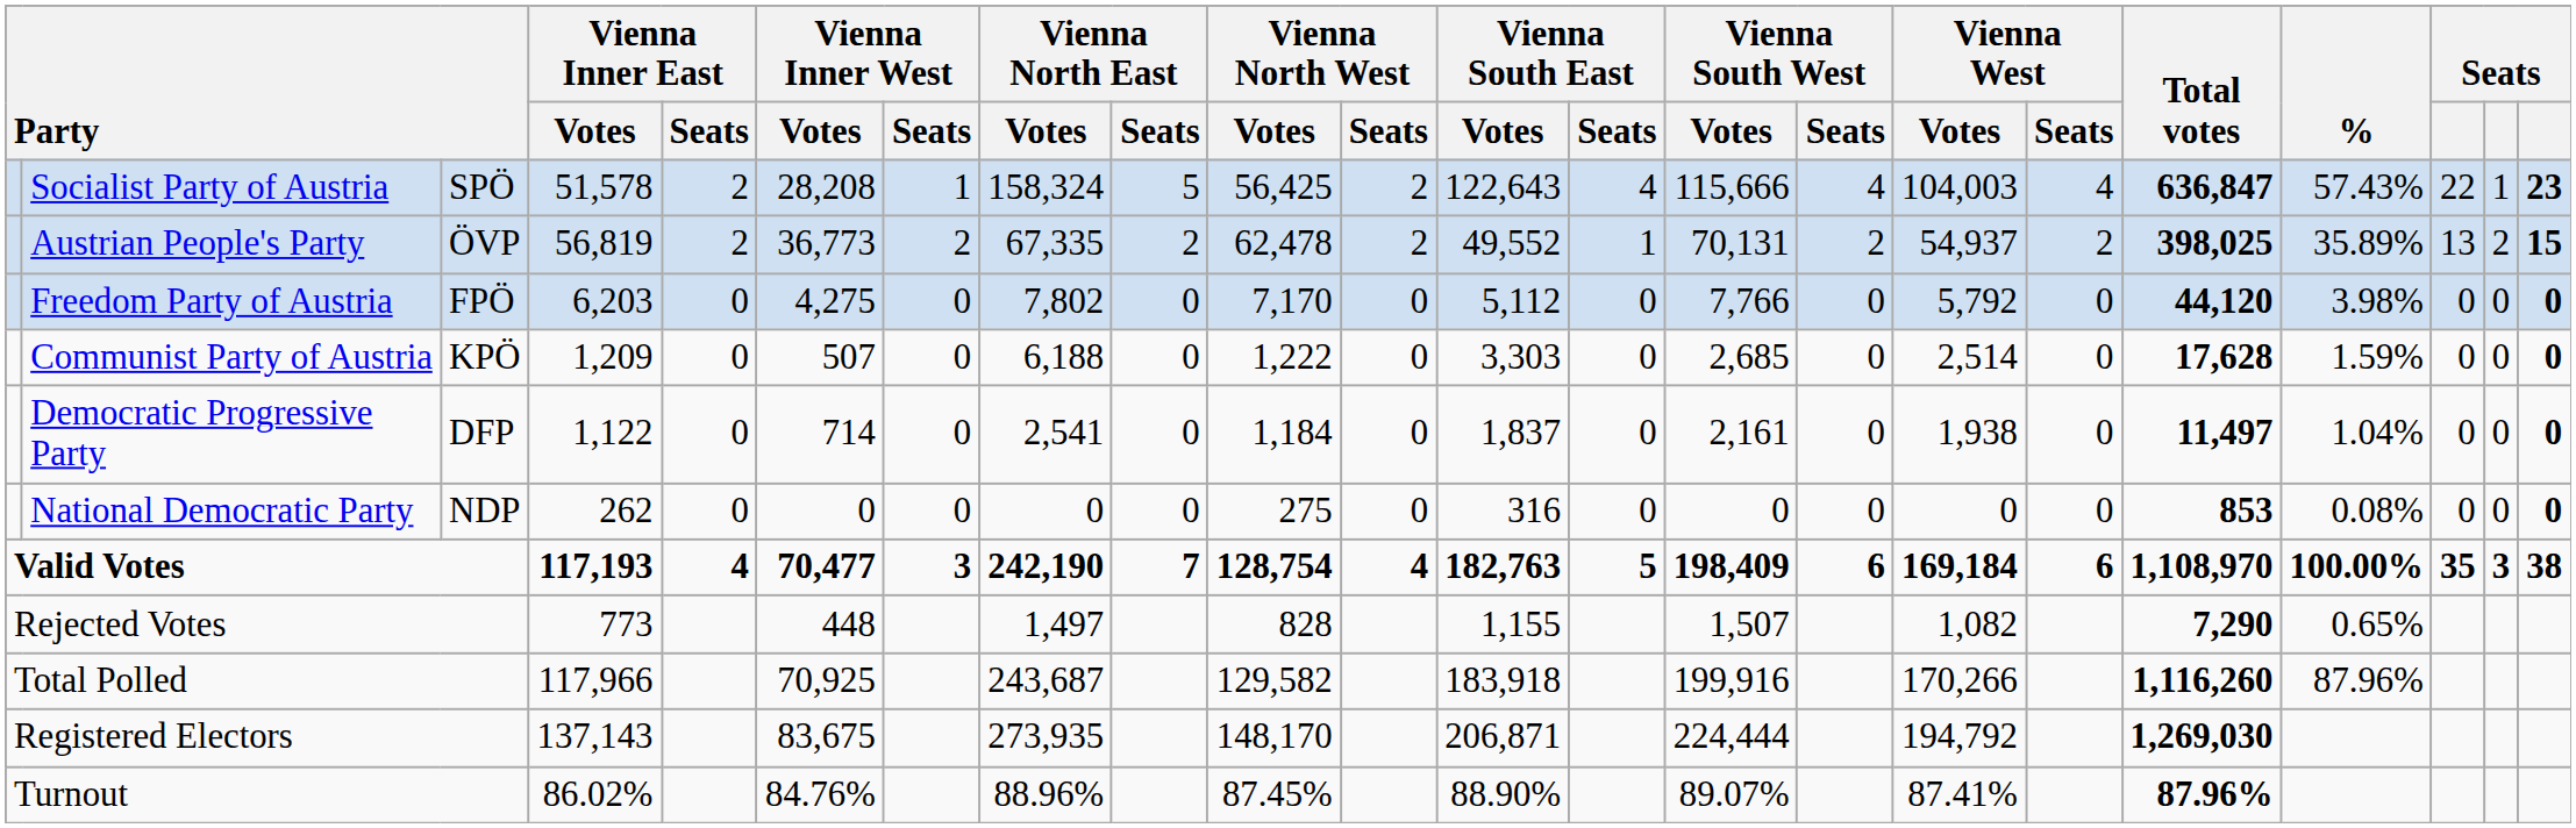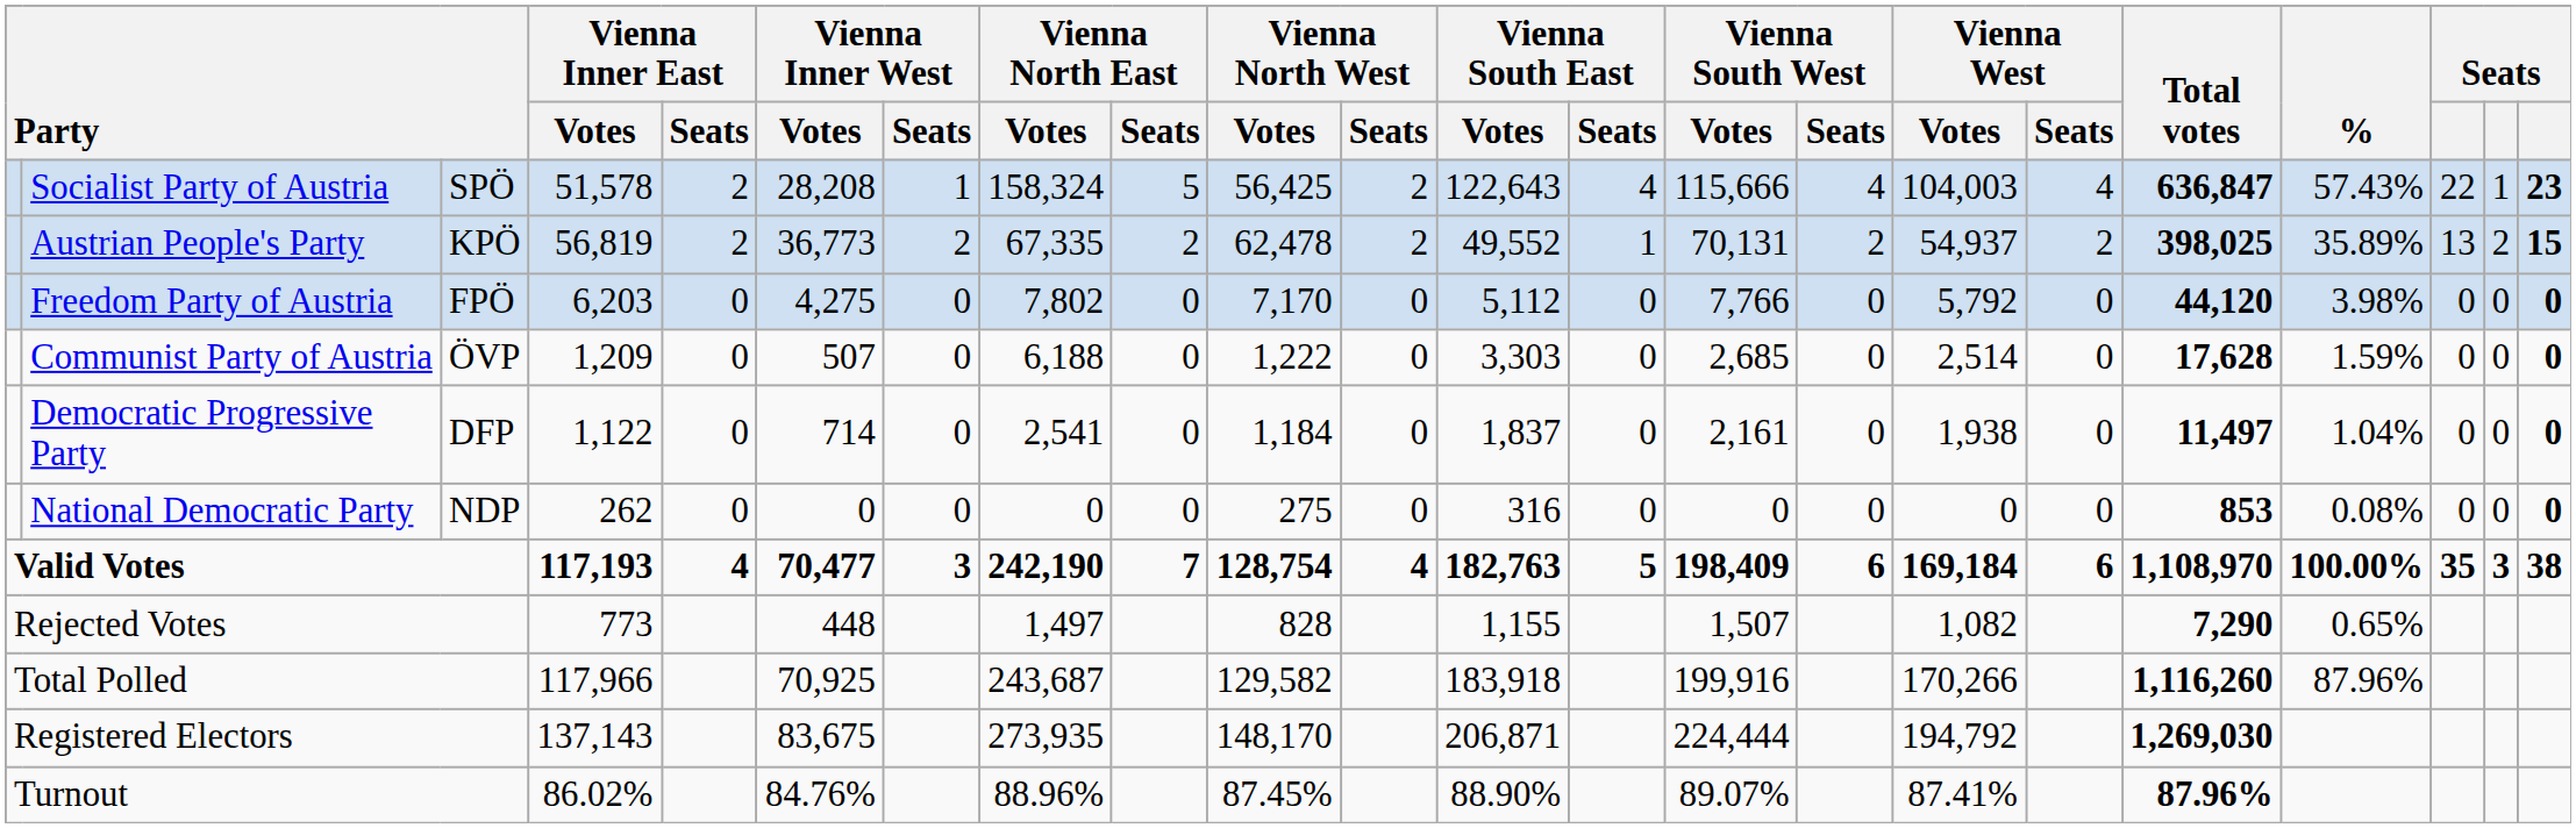Austrian People's Party | column 3: ÖVP -> KPÖ
Communist Party of Austria | column 3: KPÖ -> ÖVP
